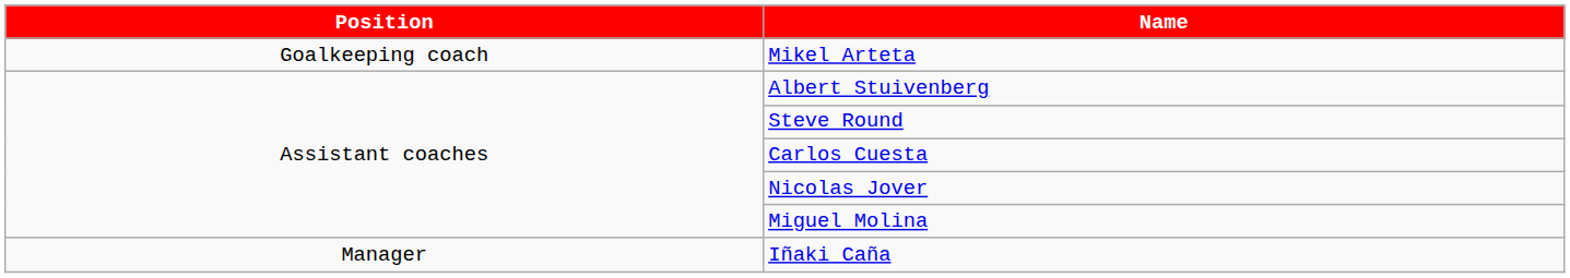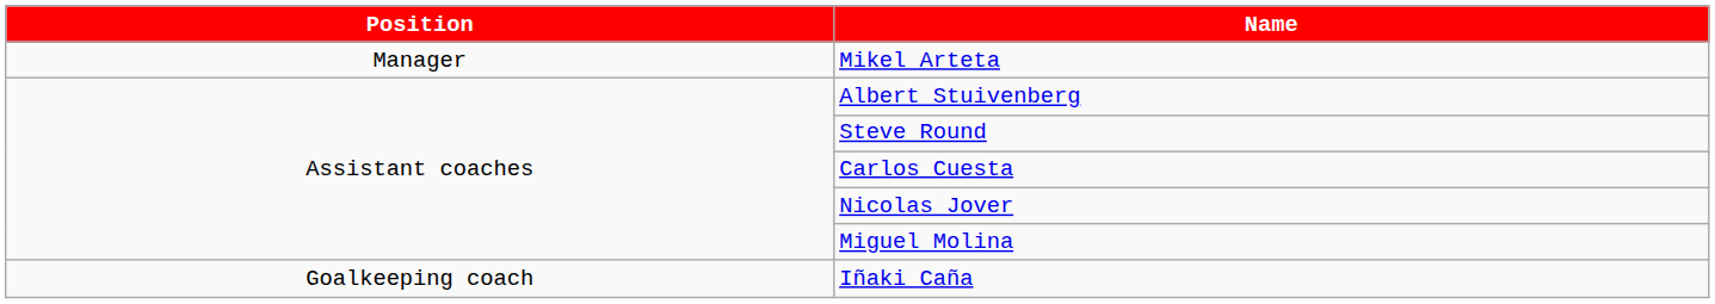Mikel Arteta | Position: Goalkeeping coach -> Manager
Iñaki Caña | Position: Manager -> Goalkeeping coach
